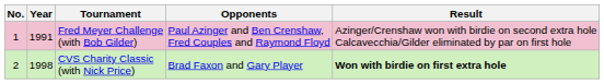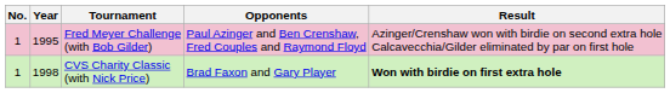Fred Meyer Challenge (with Bob Gilder) | Year: 1991 -> 1995
CVS Charity Classic (with Nick Price) | No.: 2 -> 1
